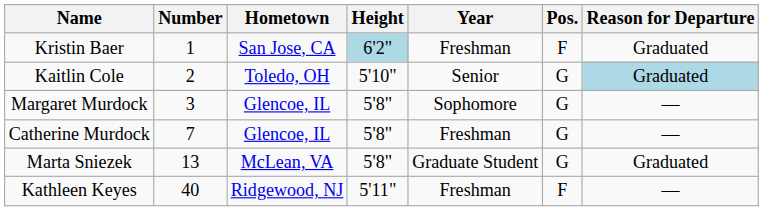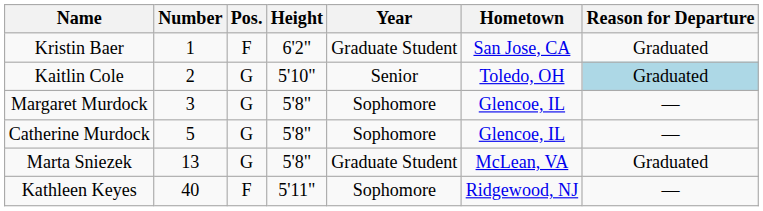columns swapped: Pos. <-> Hometown
Kristin Baer | Height: lightblue background -> no background
Kristin Baer | Year: Freshman -> Graduate Student
Catherine Murdock | Number: 7 -> 5
Catherine Murdock | Year: Freshman -> Sophomore
Kathleen Keyes | Year: Freshman -> Sophomore
